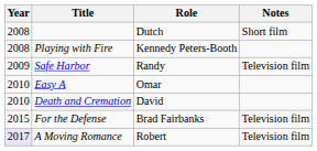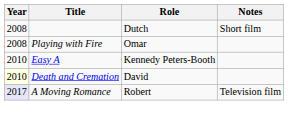Playing with Fire | Role: Kennedy Peters-Booth -> Omar
- row: 2009 | Safe Harbor | Randy | Television film
Easy A | Role: Omar -> Kennedy Peters-Booth
Death and Cremation | Year: no background -> lightyellow background
- row: 2015 | For the Defense | Brad Fairbanks | Television film
